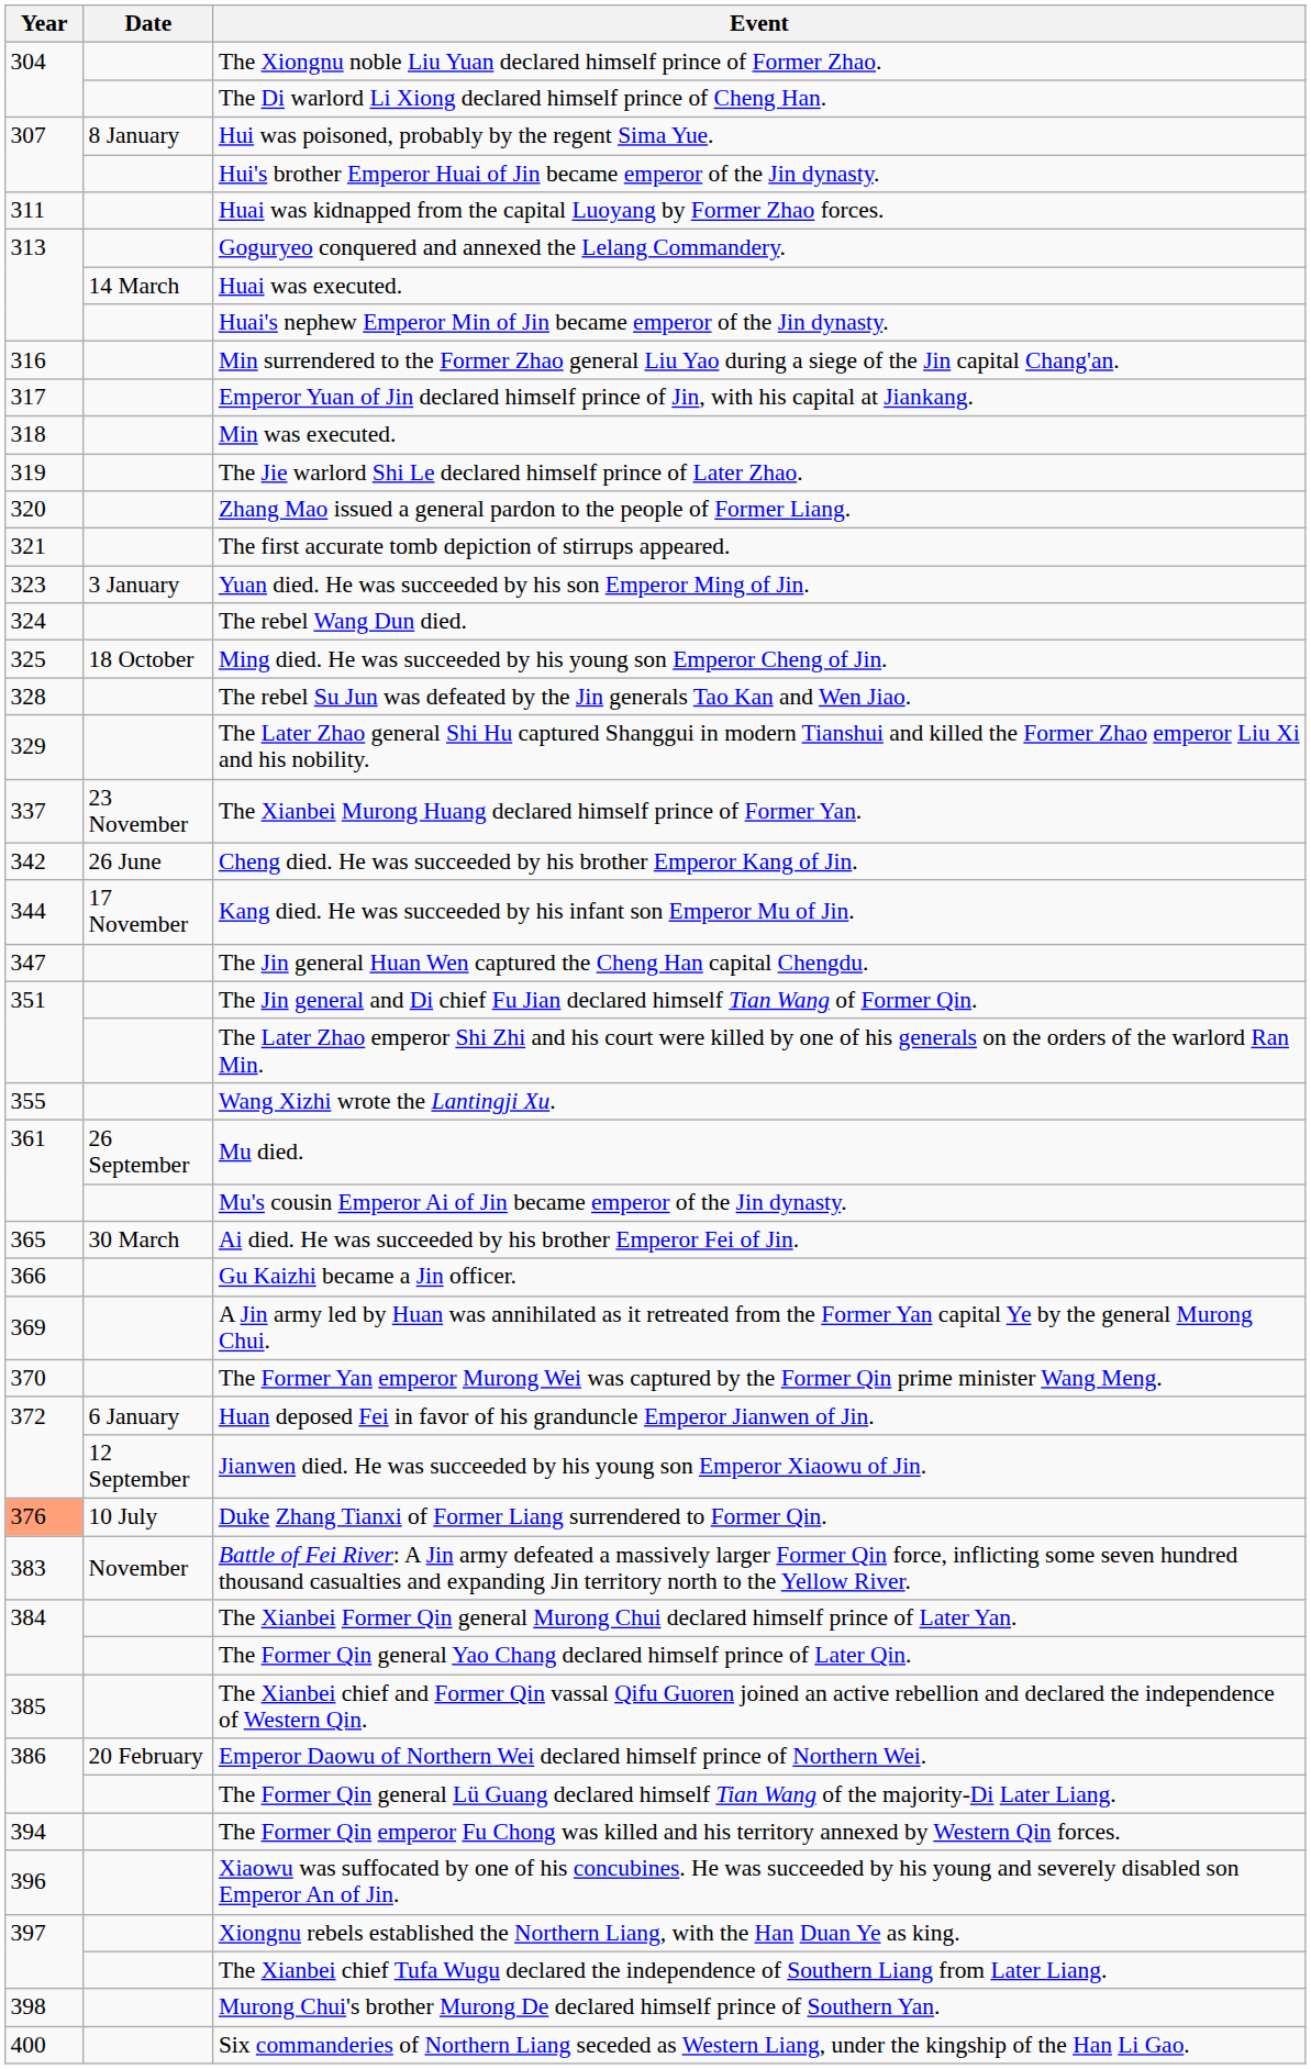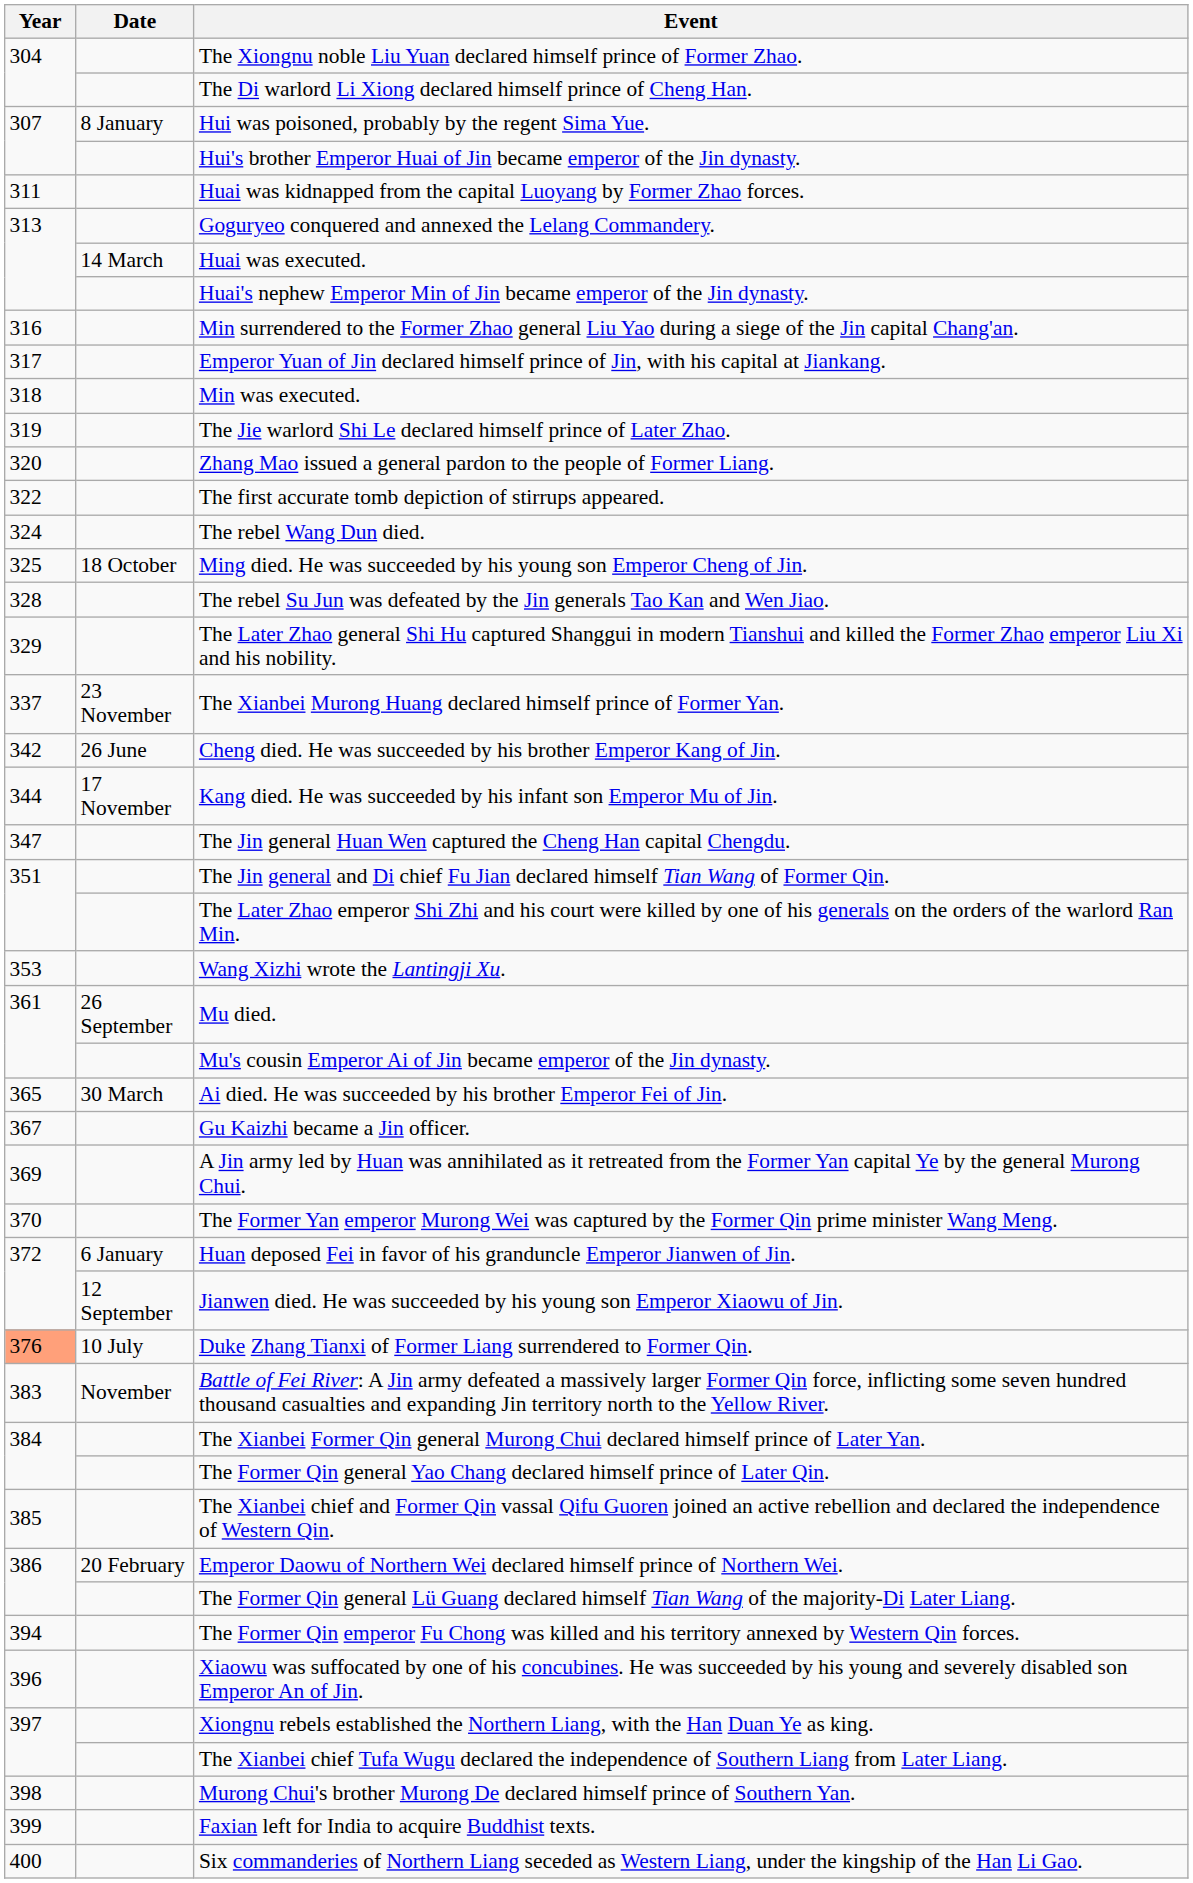The first accurate tomb depiction of stirrups appeared. | Year: 321 -> 322
- row: 323 | 3 January | Yuan died. He was succeeded by his son Emperor Ming of Jin.
Wang Xizhi wrote the Lantingji Xu. | Year: 355 -> 353
Gu Kaizhi became a Jin officer. | Year: 366 -> 367
+ row: 399 | Faxian left for India to acquire Buddhist texts.
